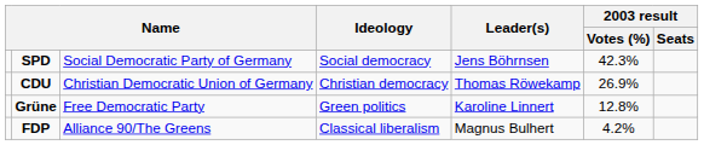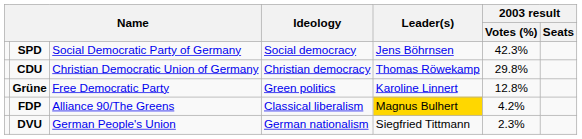CDU | 2003 result / Votes (%): 26.9% -> 29.8%
FDP | Leader(s): no background -> gold background
+ row: DVU | German People's Union | German nationalism | Siegfried Tittmann | 2.3%
